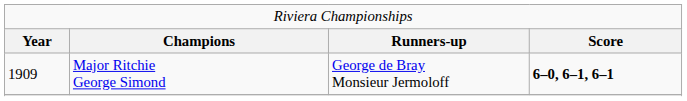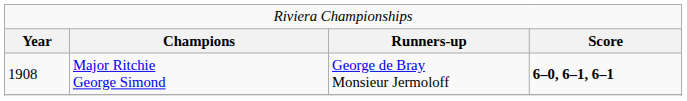Major Ritchie George Simond | column 1: 1909 -> 1908
